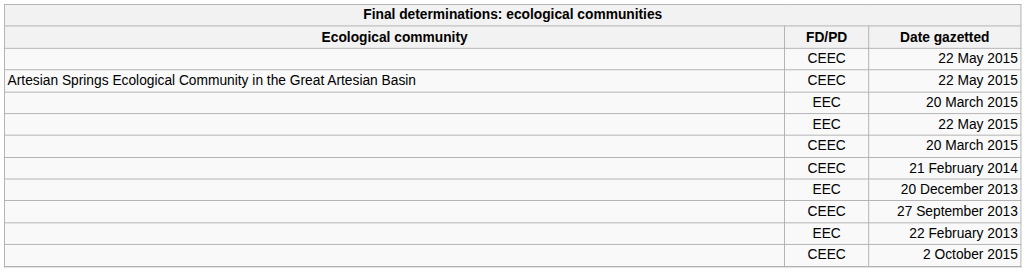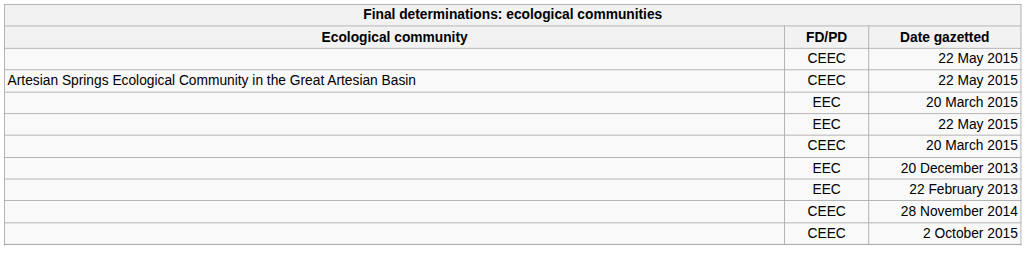- row: CEEC | 21 February 2014
- row: CEEC | 27 September 2013
+ row: CEEC | 28 November 2014
